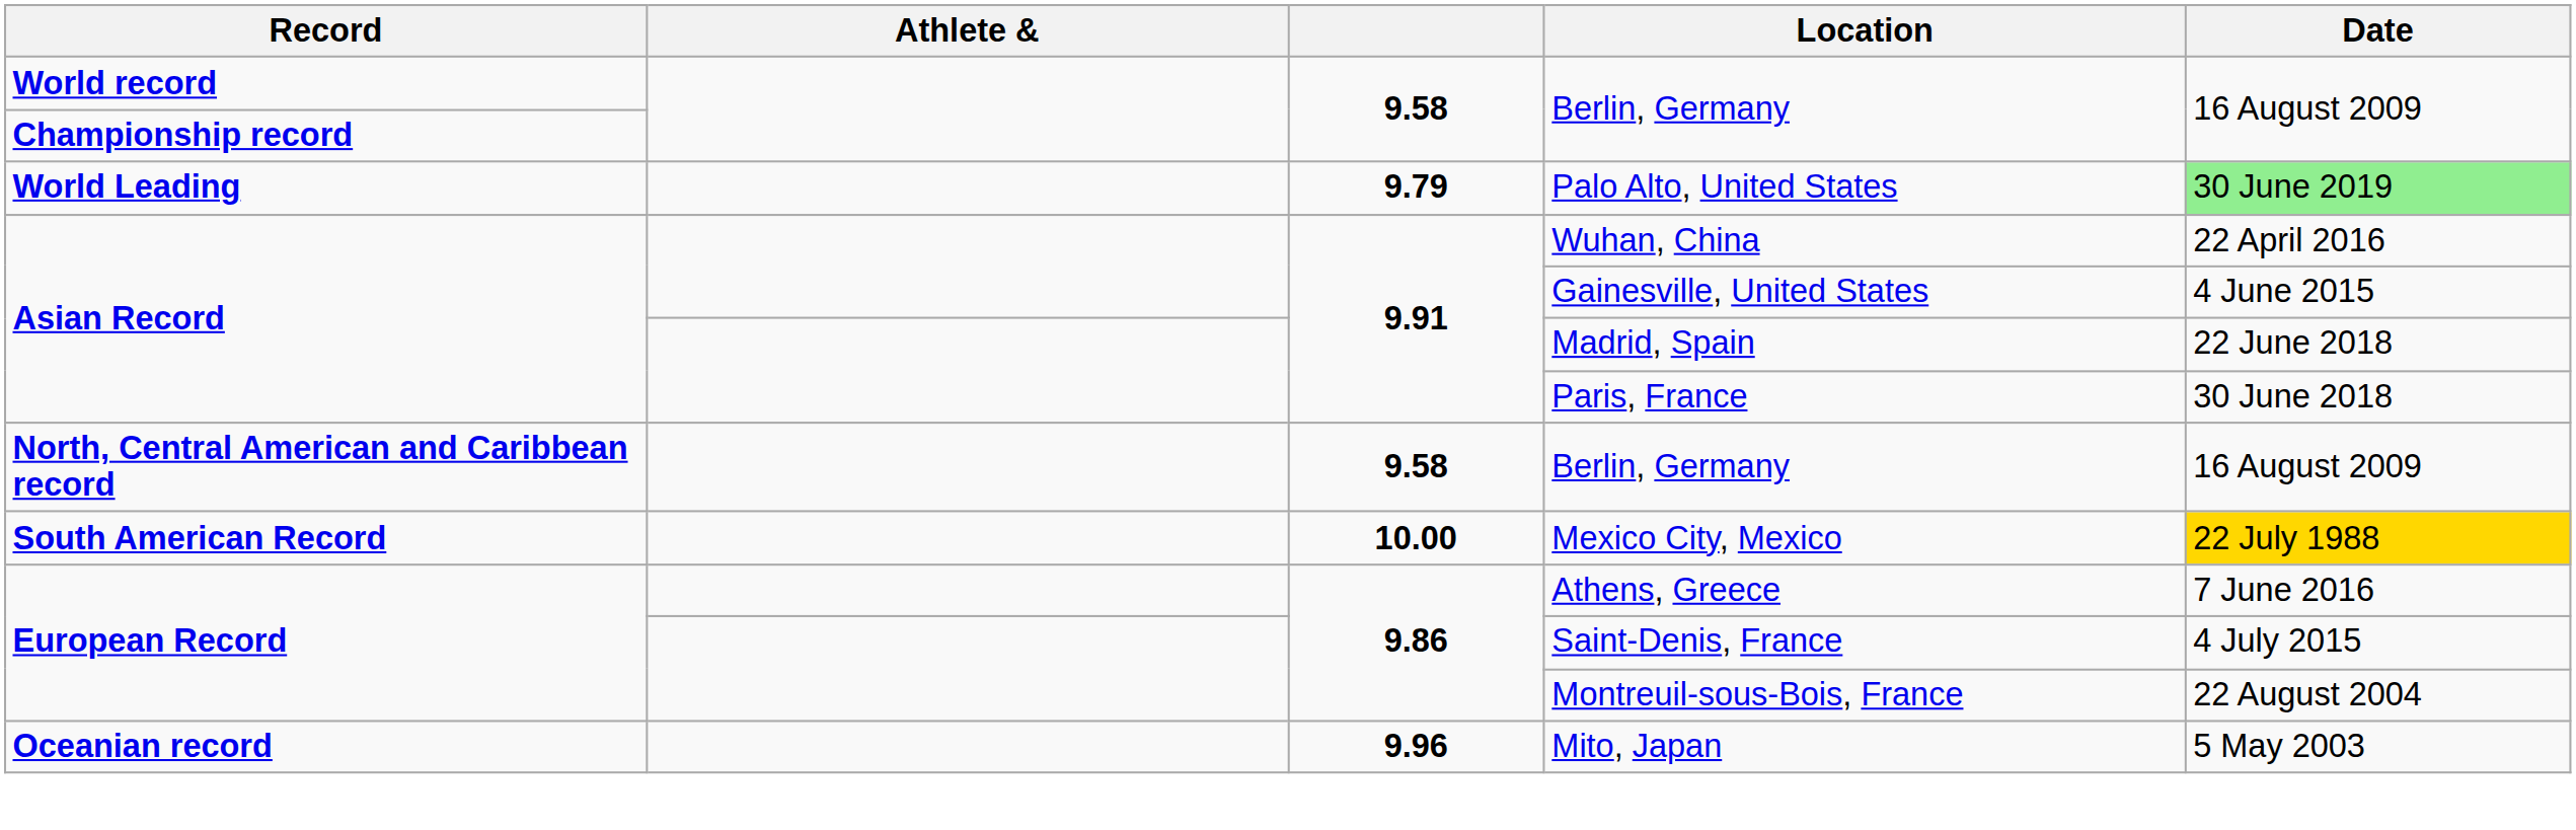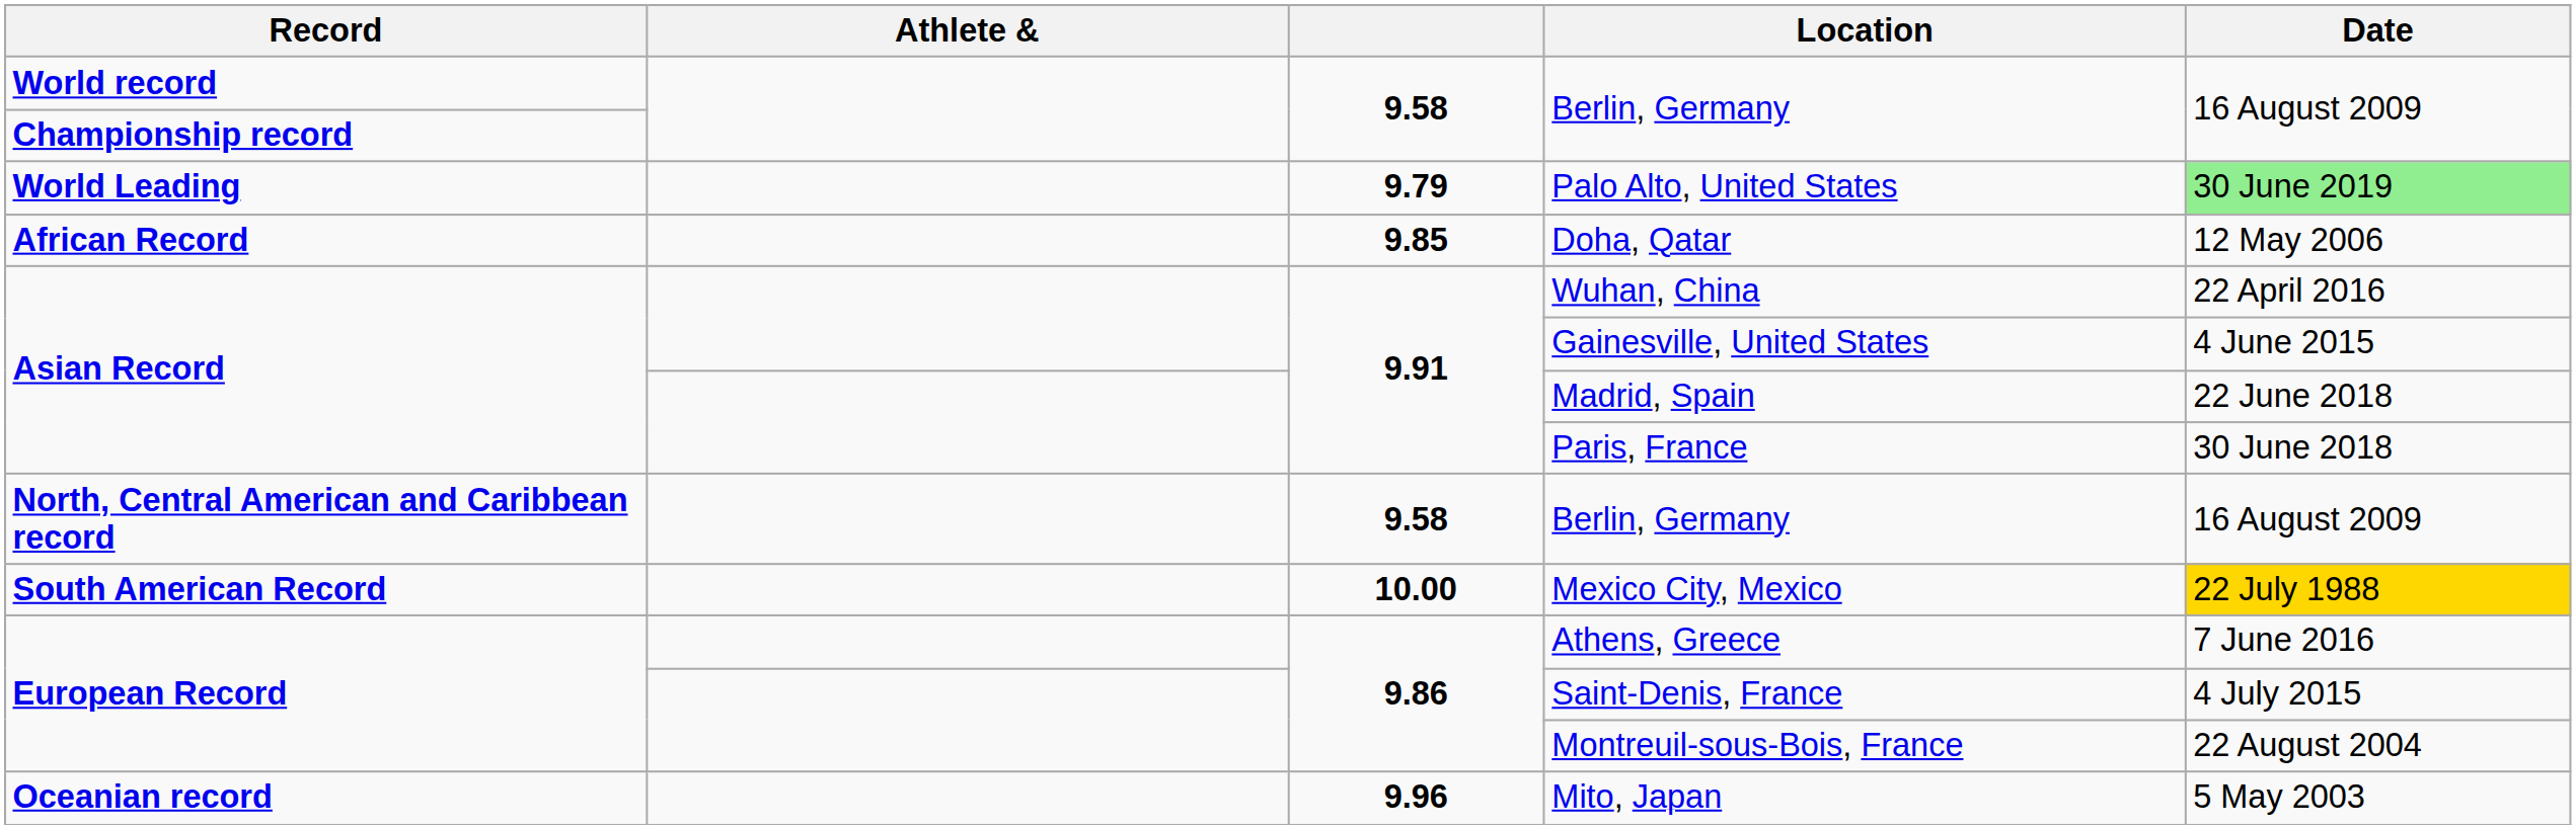+ row: African Record | 9.85 | Doha, Qatar | 12 May 2006
